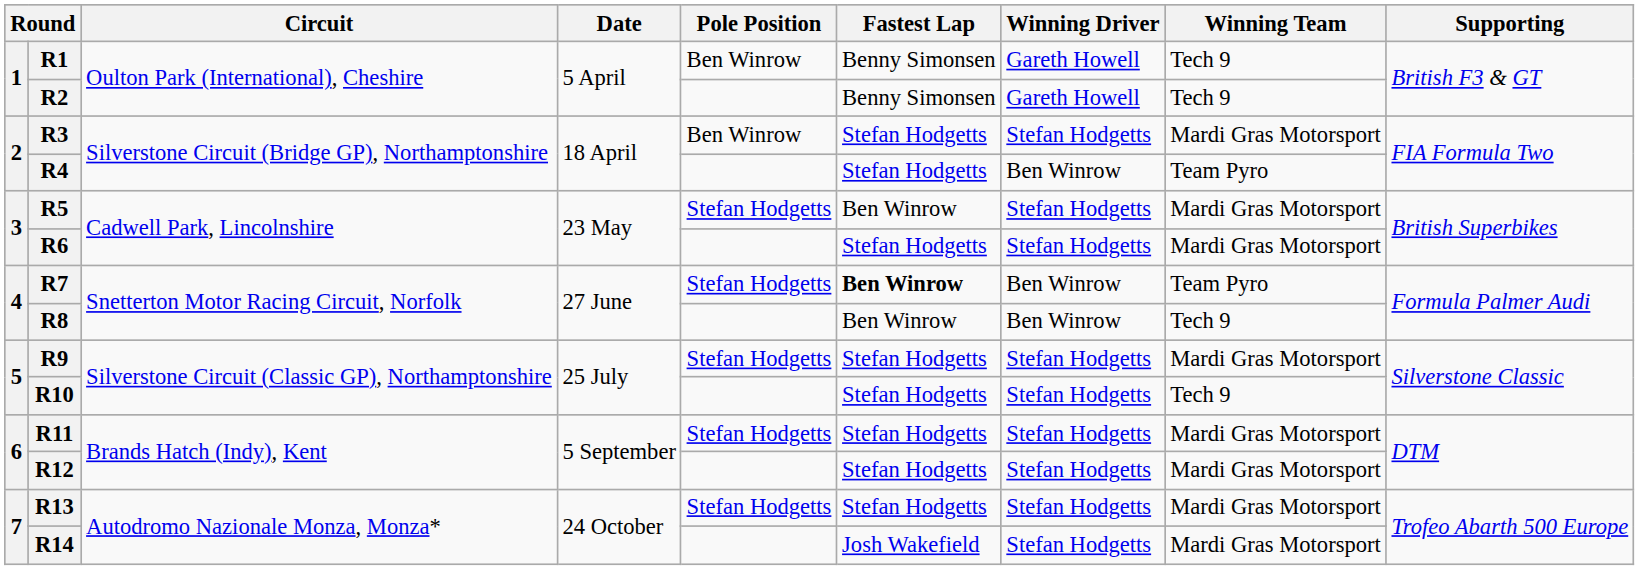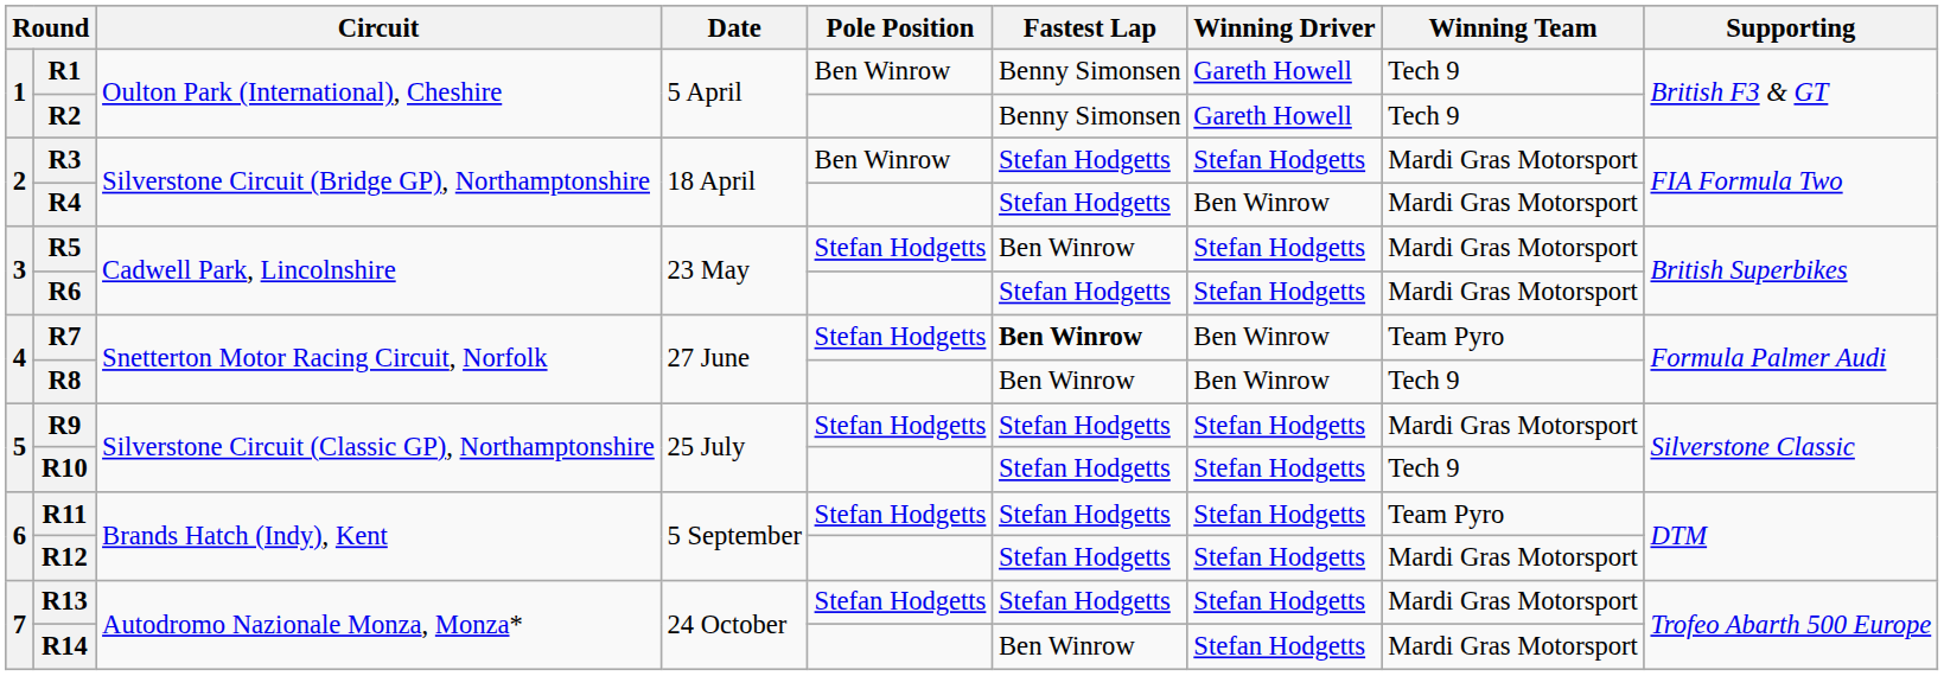R4 | Winning Team: Team Pyro -> Mardi Gras Motorsport
R11 | Winning Team: Mardi Gras Motorsport -> Team Pyro
R14 | Fastest Lap: Josh Wakefield -> Ben Winrow
